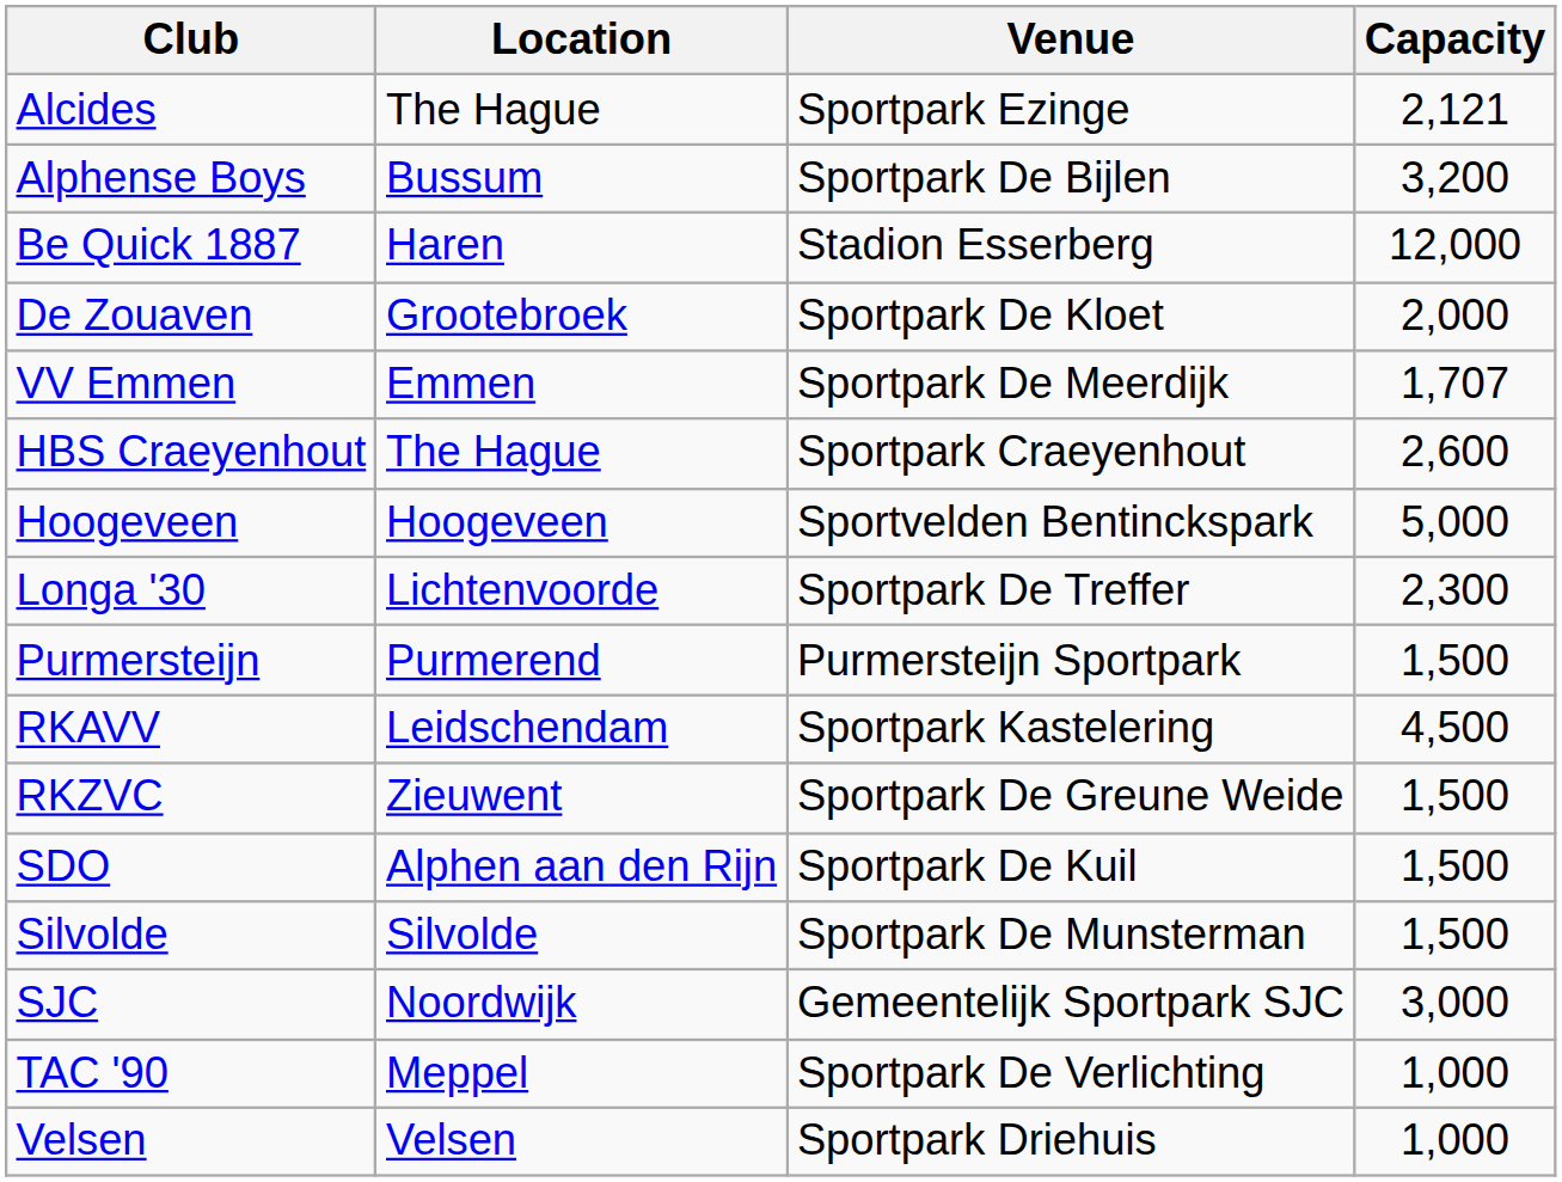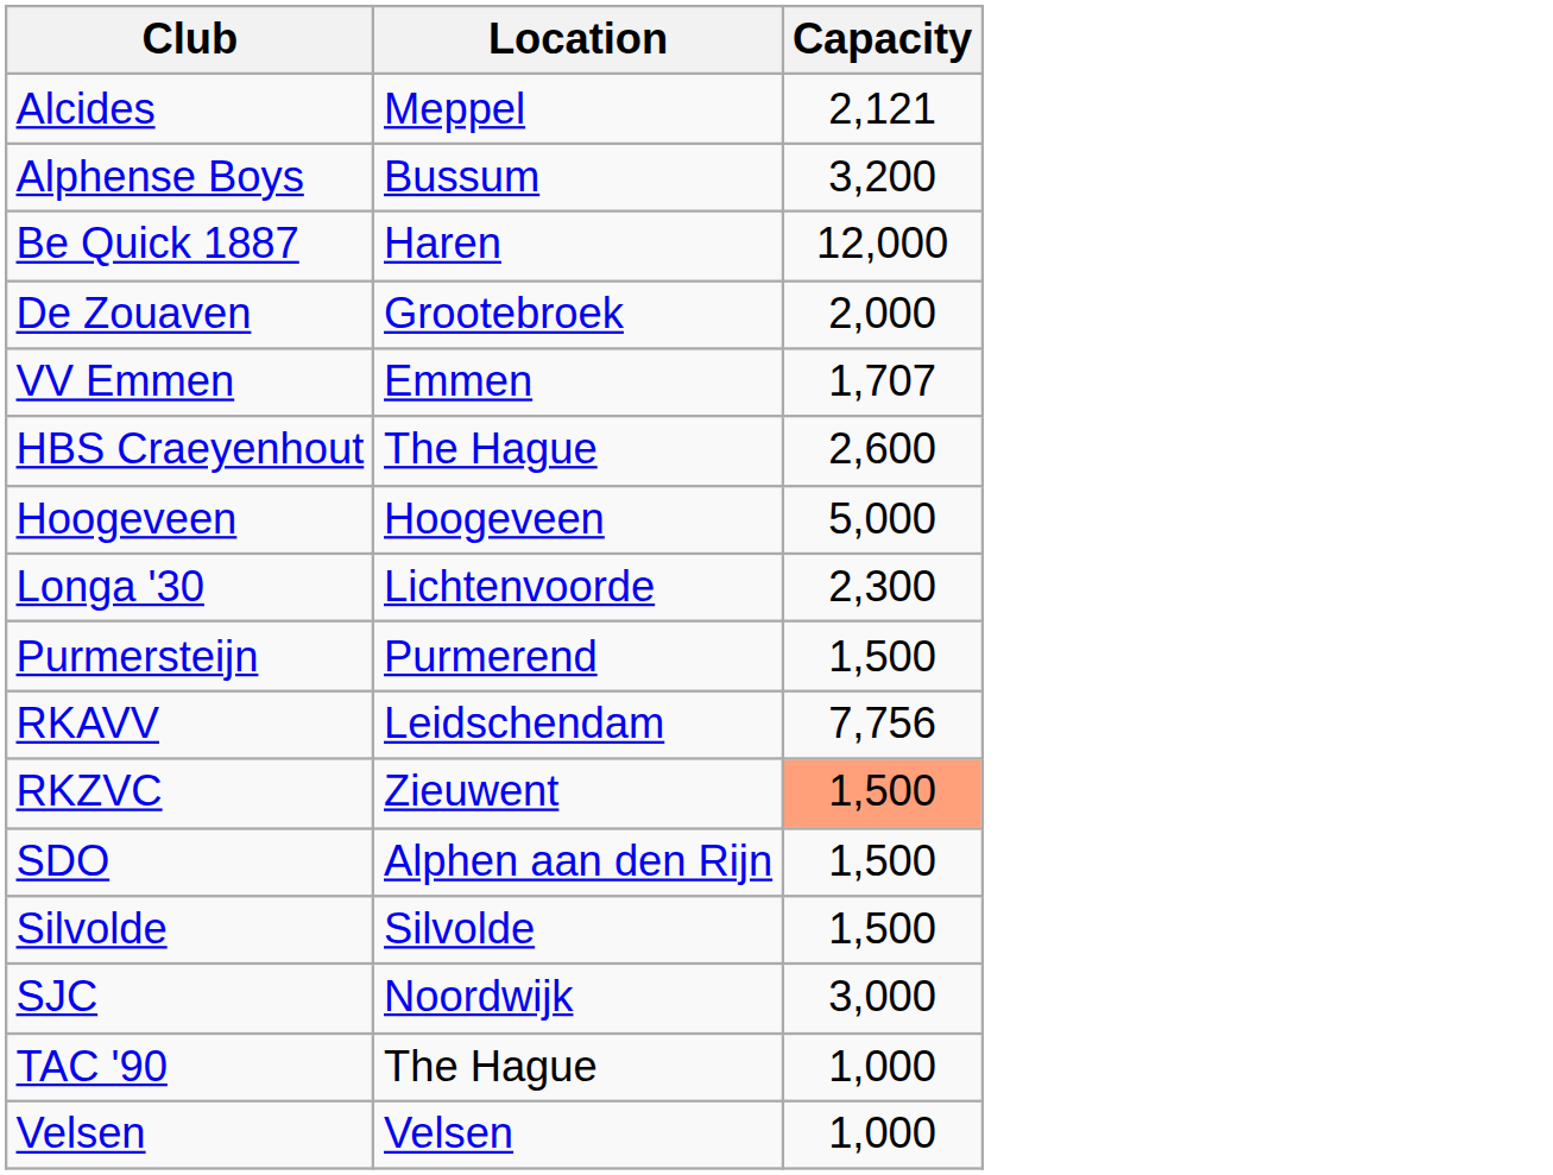- column: Venue | Sportpark Ezinge | Sportpark De Bijlen | Stadion Esserberg | Sportpark De Kloet | Sportpark De Meerdijk | Sportpark Craeyenhout | Sportvelden Bentinckspark | Sportpark De Treffer | Purmersteijn Sportpark | Sportpark Kastelering | Sportpark De Greune Weide | Sportpark De Kuil | Sportpark De Munsterman | Gemeentelijk Sportpark SJC | Sportpark De Verlichting | Sportpark Driehuis
Alcides | Location: The Hague -> Meppel
RKAVV | Capacity: 4,500 -> 7,756
RKZVC | Capacity: no background -> lightsalmon background
TAC '90 | Location: Meppel -> The Hague
